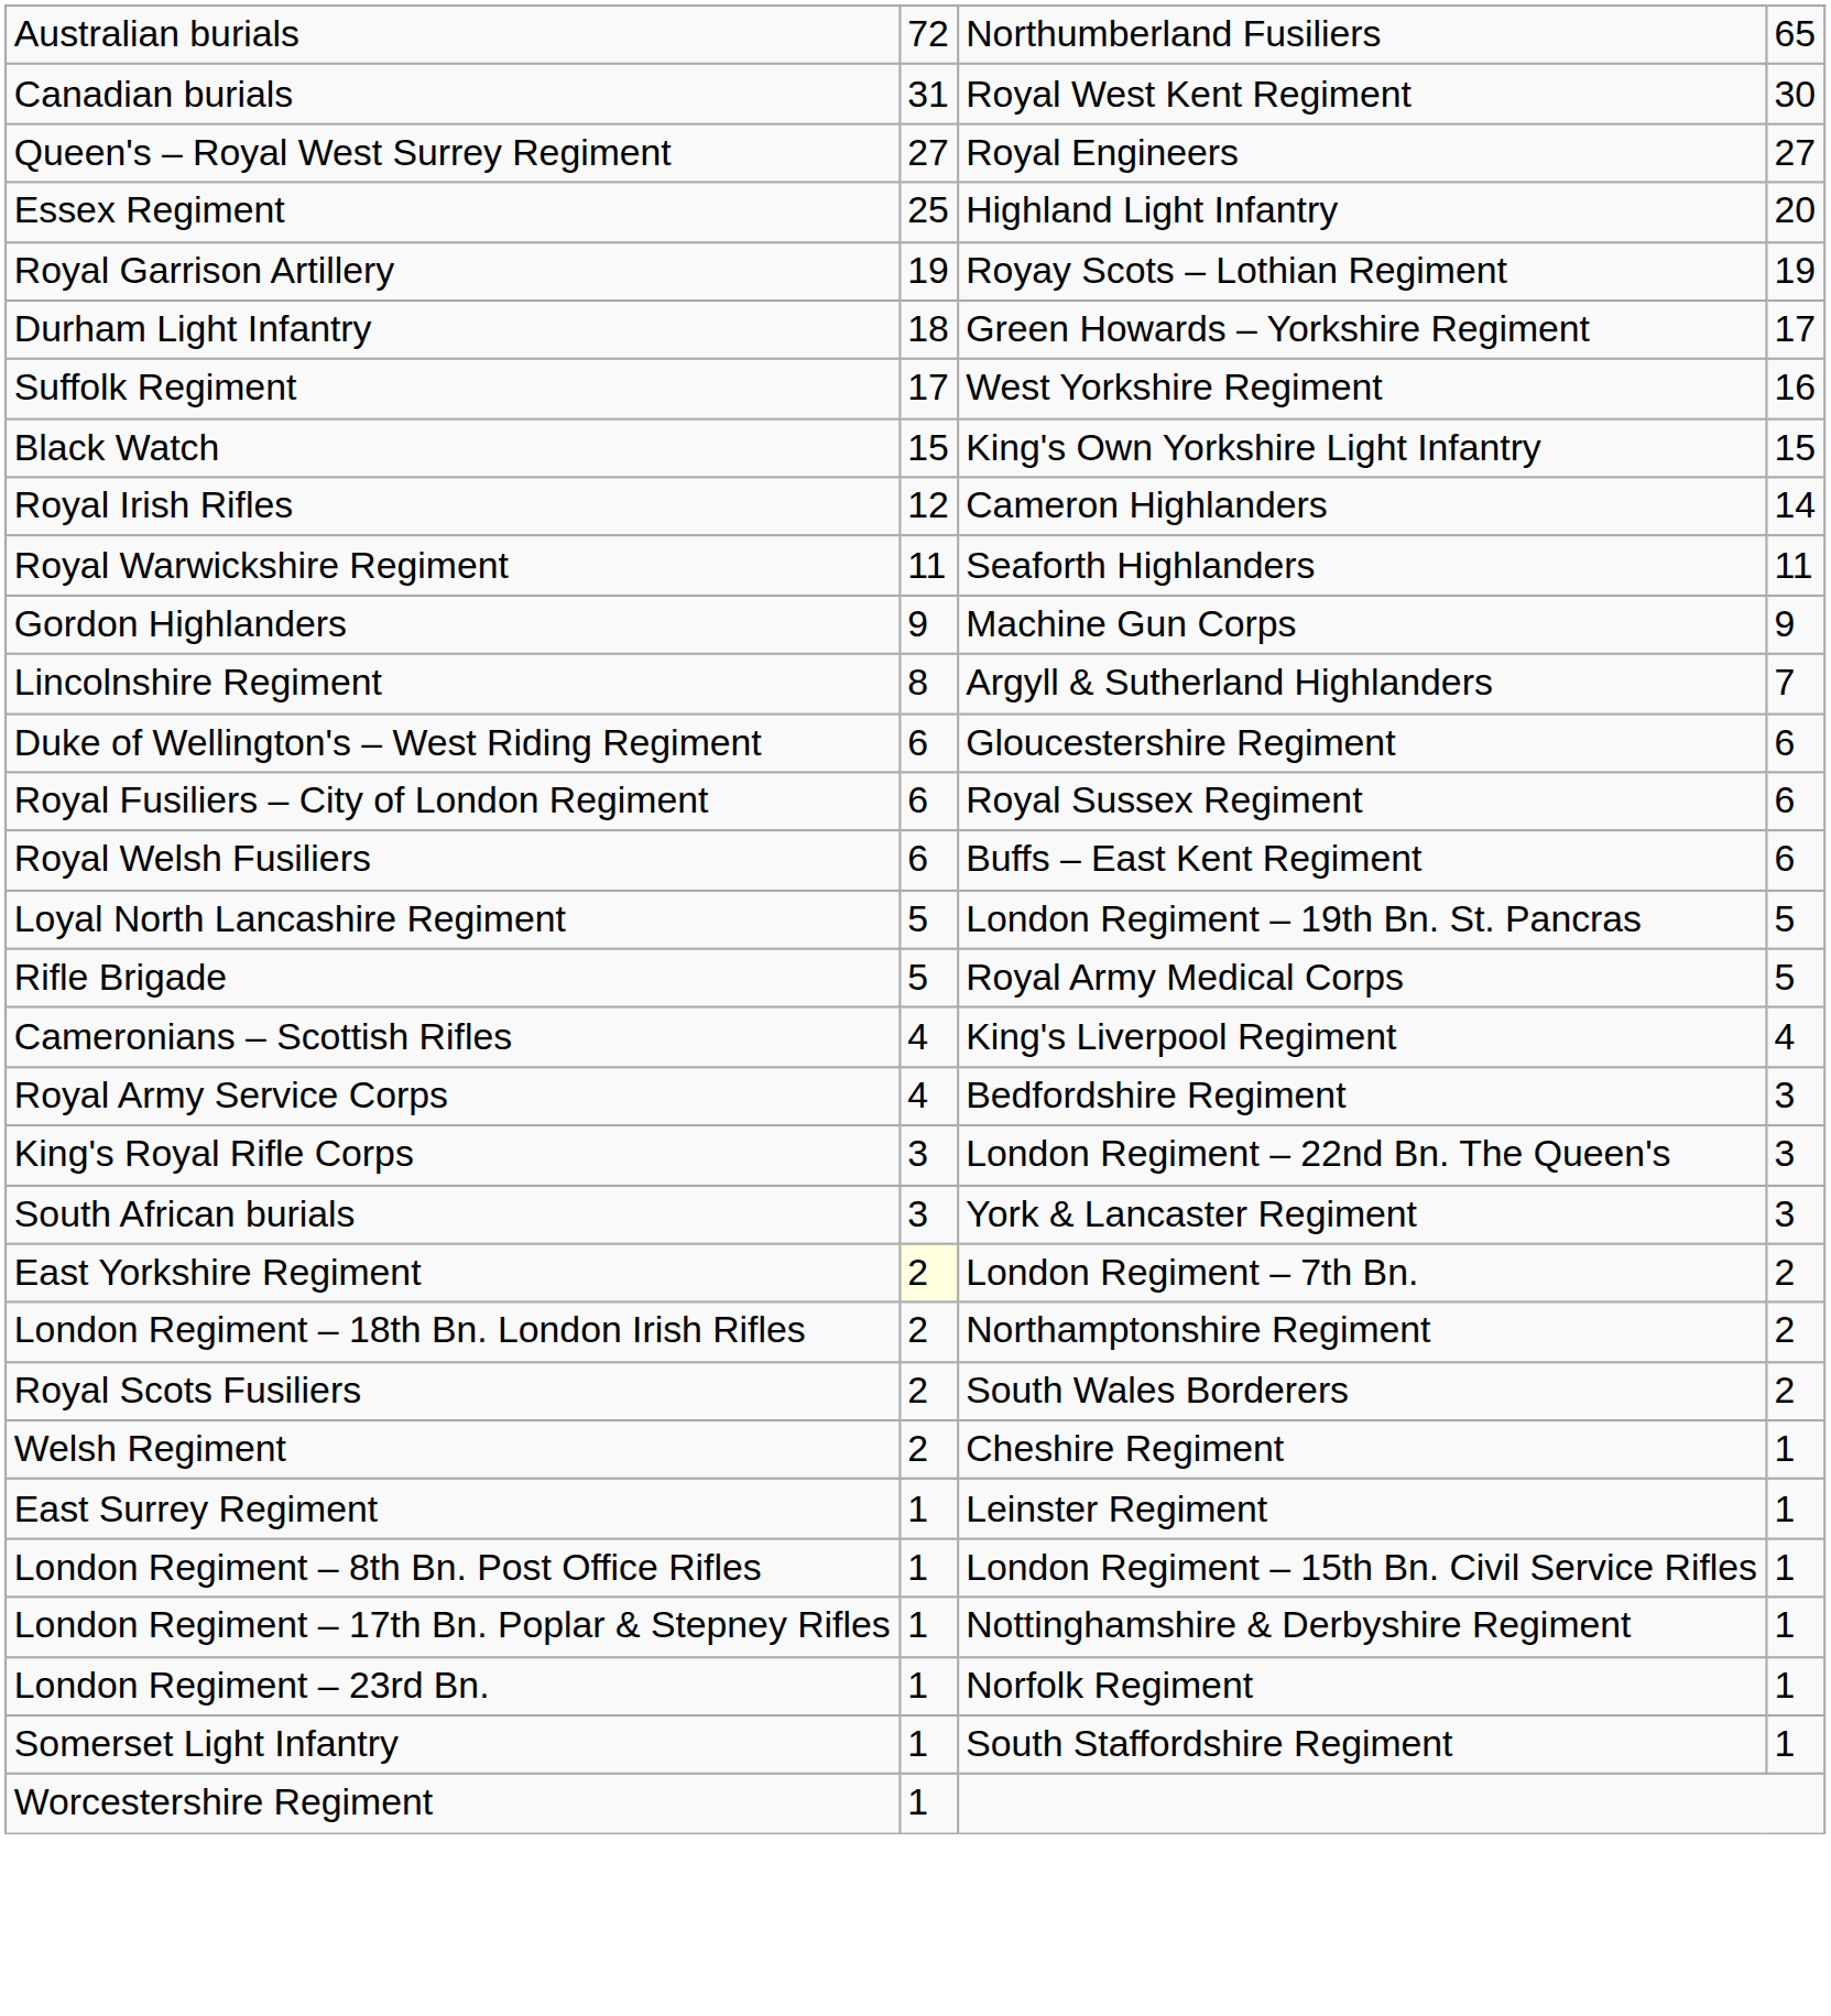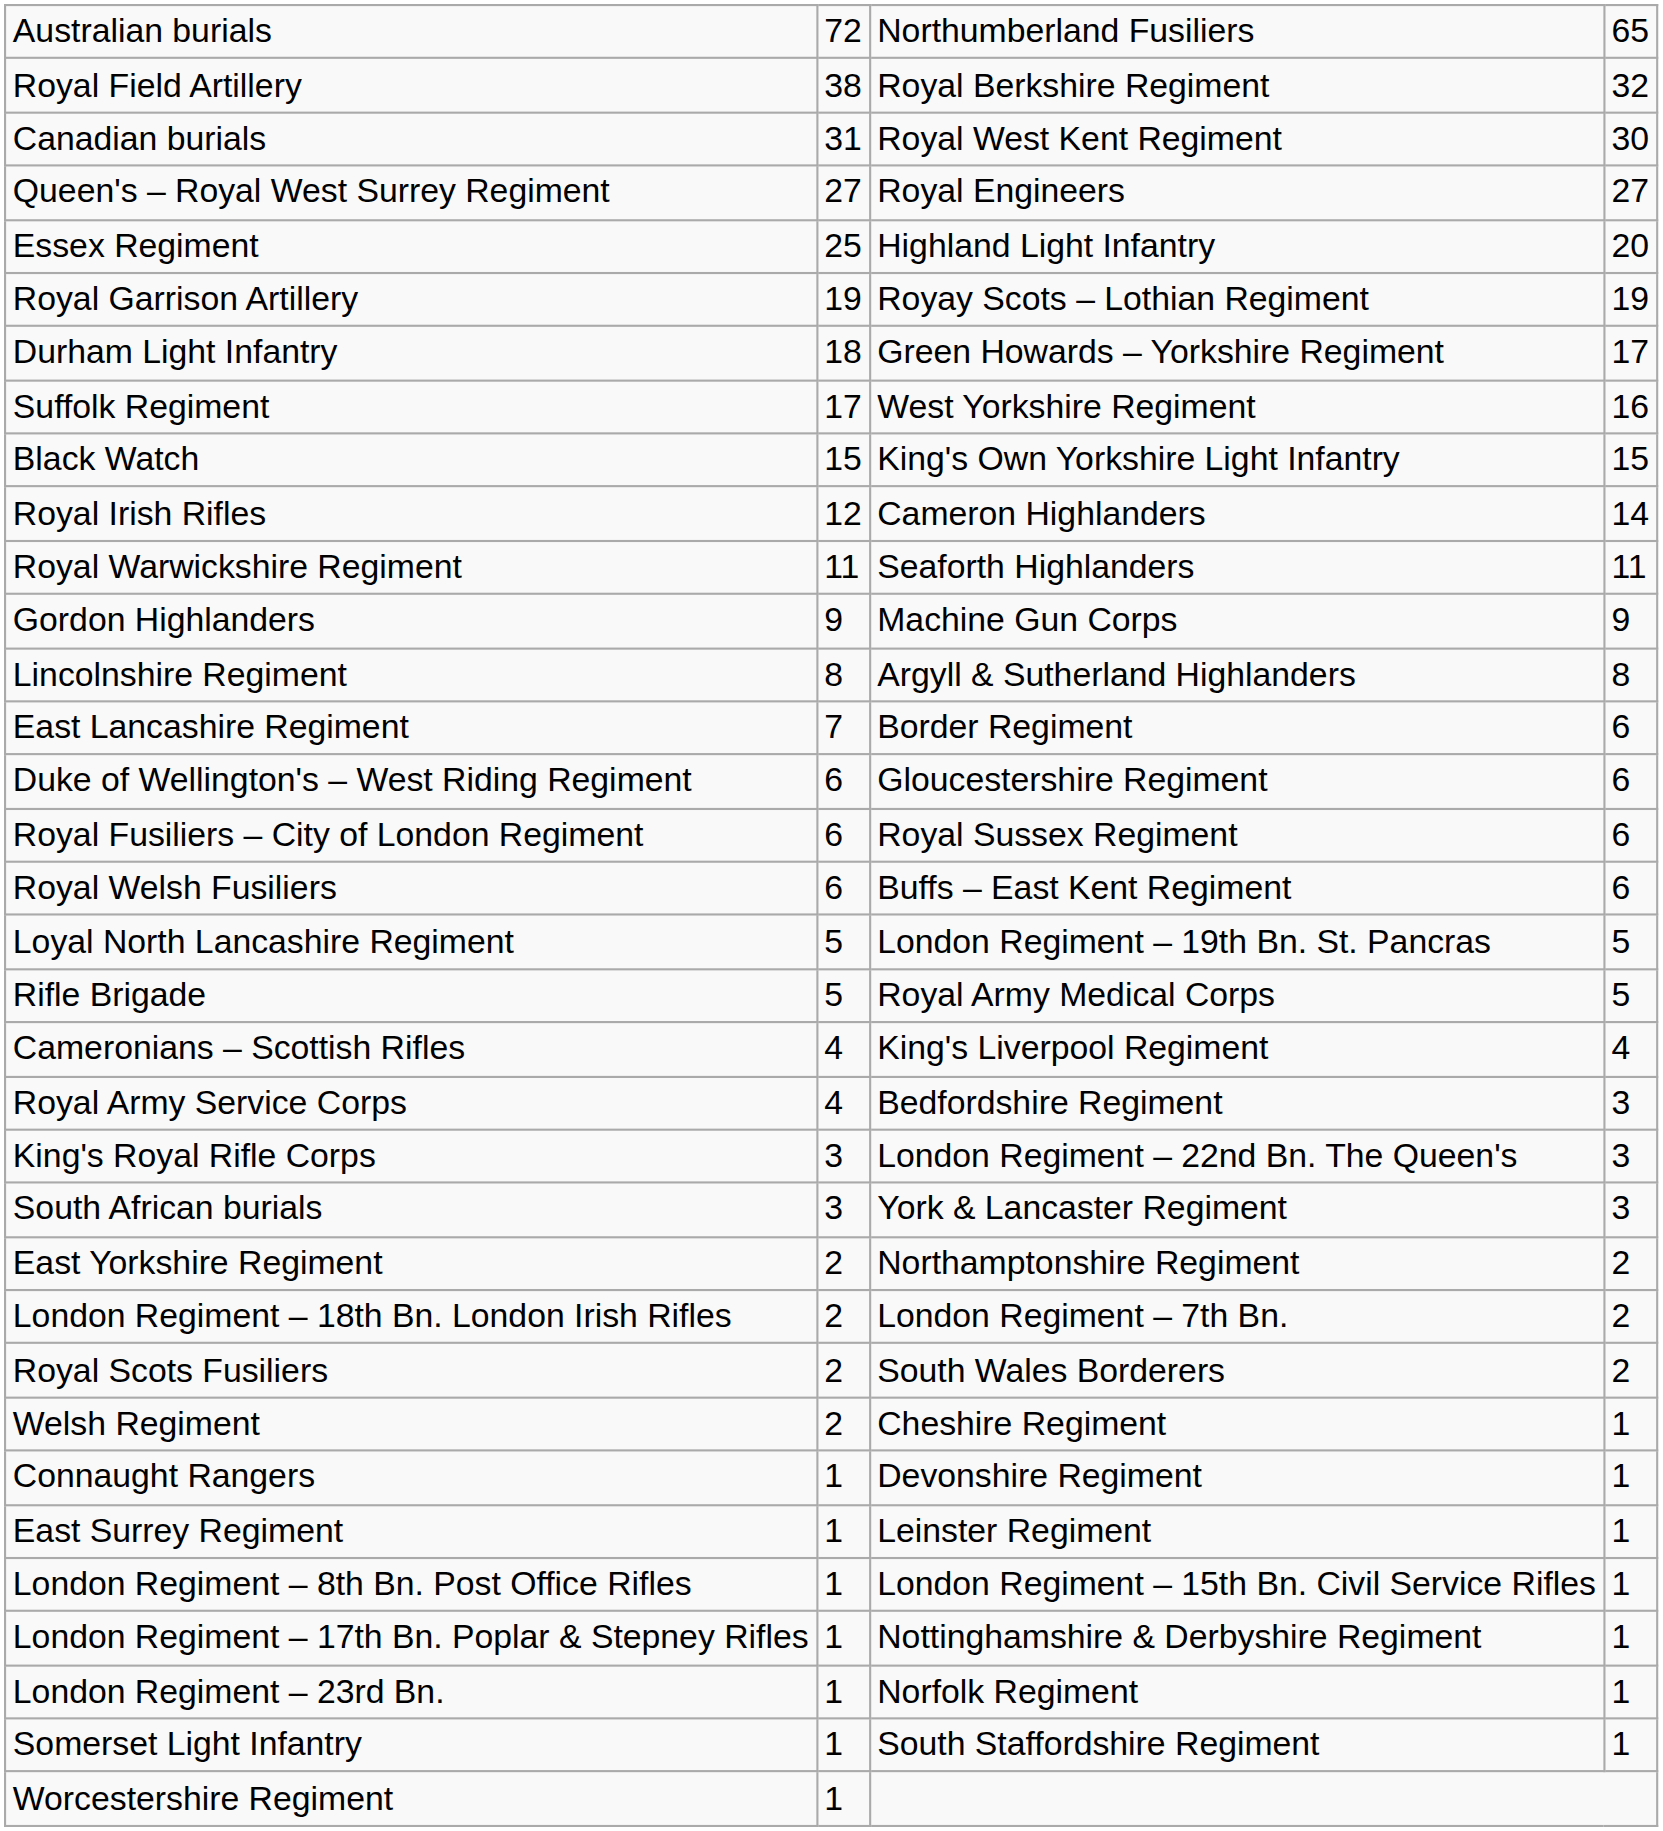+ row: Royal Field Artillery | 38 | Royal Berkshire Regiment | 32
Lincolnshire Regiment | column 4: 7 -> 8
+ row: East Lancashire Regiment | 7 | Border Regiment | 6
East Yorkshire Regiment | column 2: lightyellow background -> no background
East Yorkshire Regiment | column 3: London Regiment – 7th Bn. -> Northamptonshire Regiment
London Regiment – 18th Bn. London Irish Rifles | column 3: Northamptonshire Regiment -> London Regiment – 7th Bn.
+ row: Connaught Rangers | 1 | Devonshire Regiment | 1
